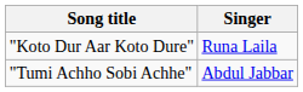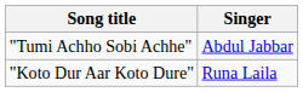rows swapped: "Tumi Achho Sobi Achhe" <-> "Koto Dur Aar Koto Dure"
